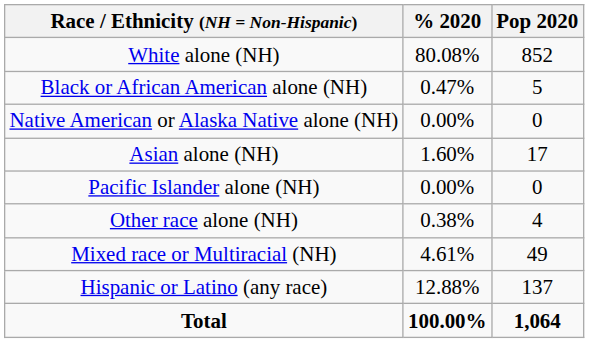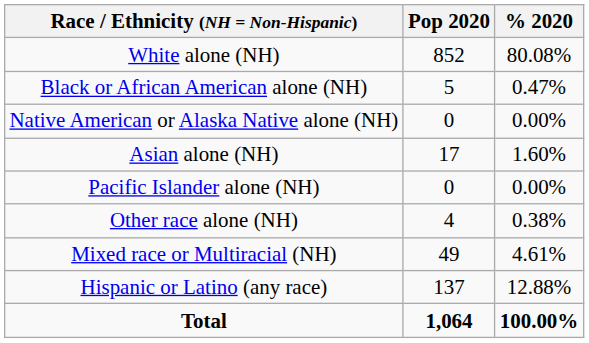columns swapped: Pop 2020 <-> % 2020
